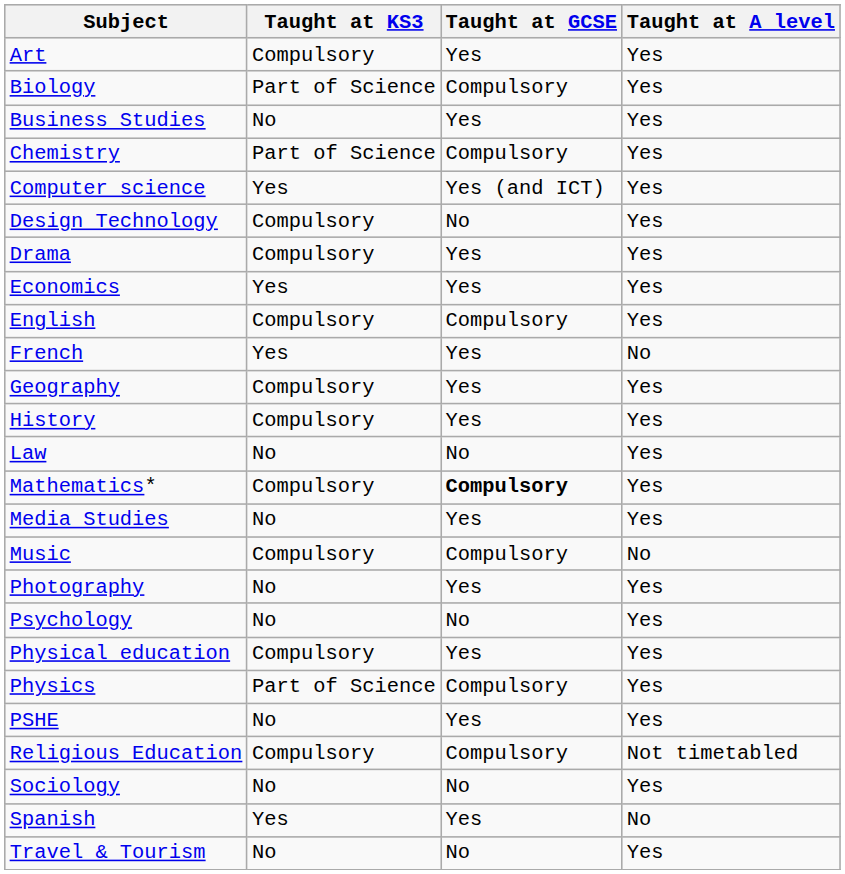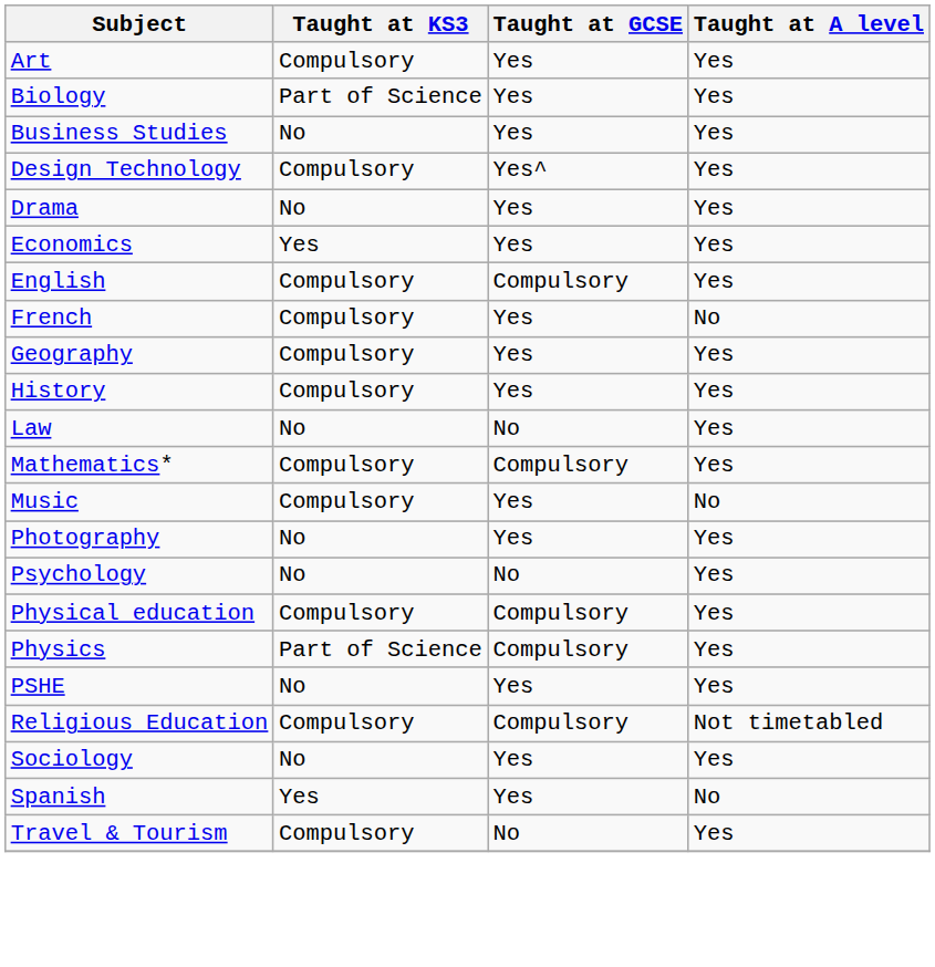Biology | Taught at GCSE: Compulsory -> Yes
- row: Chemistry | Part of Science | Compulsory | Yes
- row: Computer science | Yes | Yes (and ICT) | Yes
Design Technology | Taught at GCSE: No -> Yes^
Drama | Taught at KS3: Compulsory -> No
French | Taught at KS3: Yes -> Compulsory
Mathematics* | Taught at GCSE: bold -> normal
- row: Media Studies | No | Yes | Yes
Music | Taught at GCSE: Compulsory -> Yes
Physical education | Taught at GCSE: Yes -> Compulsory
Sociology | Taught at GCSE: No -> Yes
Travel & Tourism | Taught at KS3: No -> Compulsory
